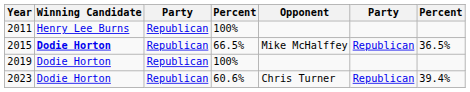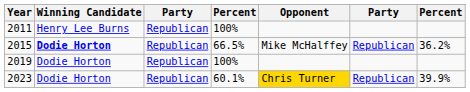2015 | column 7: 36.5% -> 36.2%
2023 | column 4: 60.6% -> 60.1%
2023 | Opponent: no background -> gold background
2023 | column 7: 39.4% -> 39.9%
